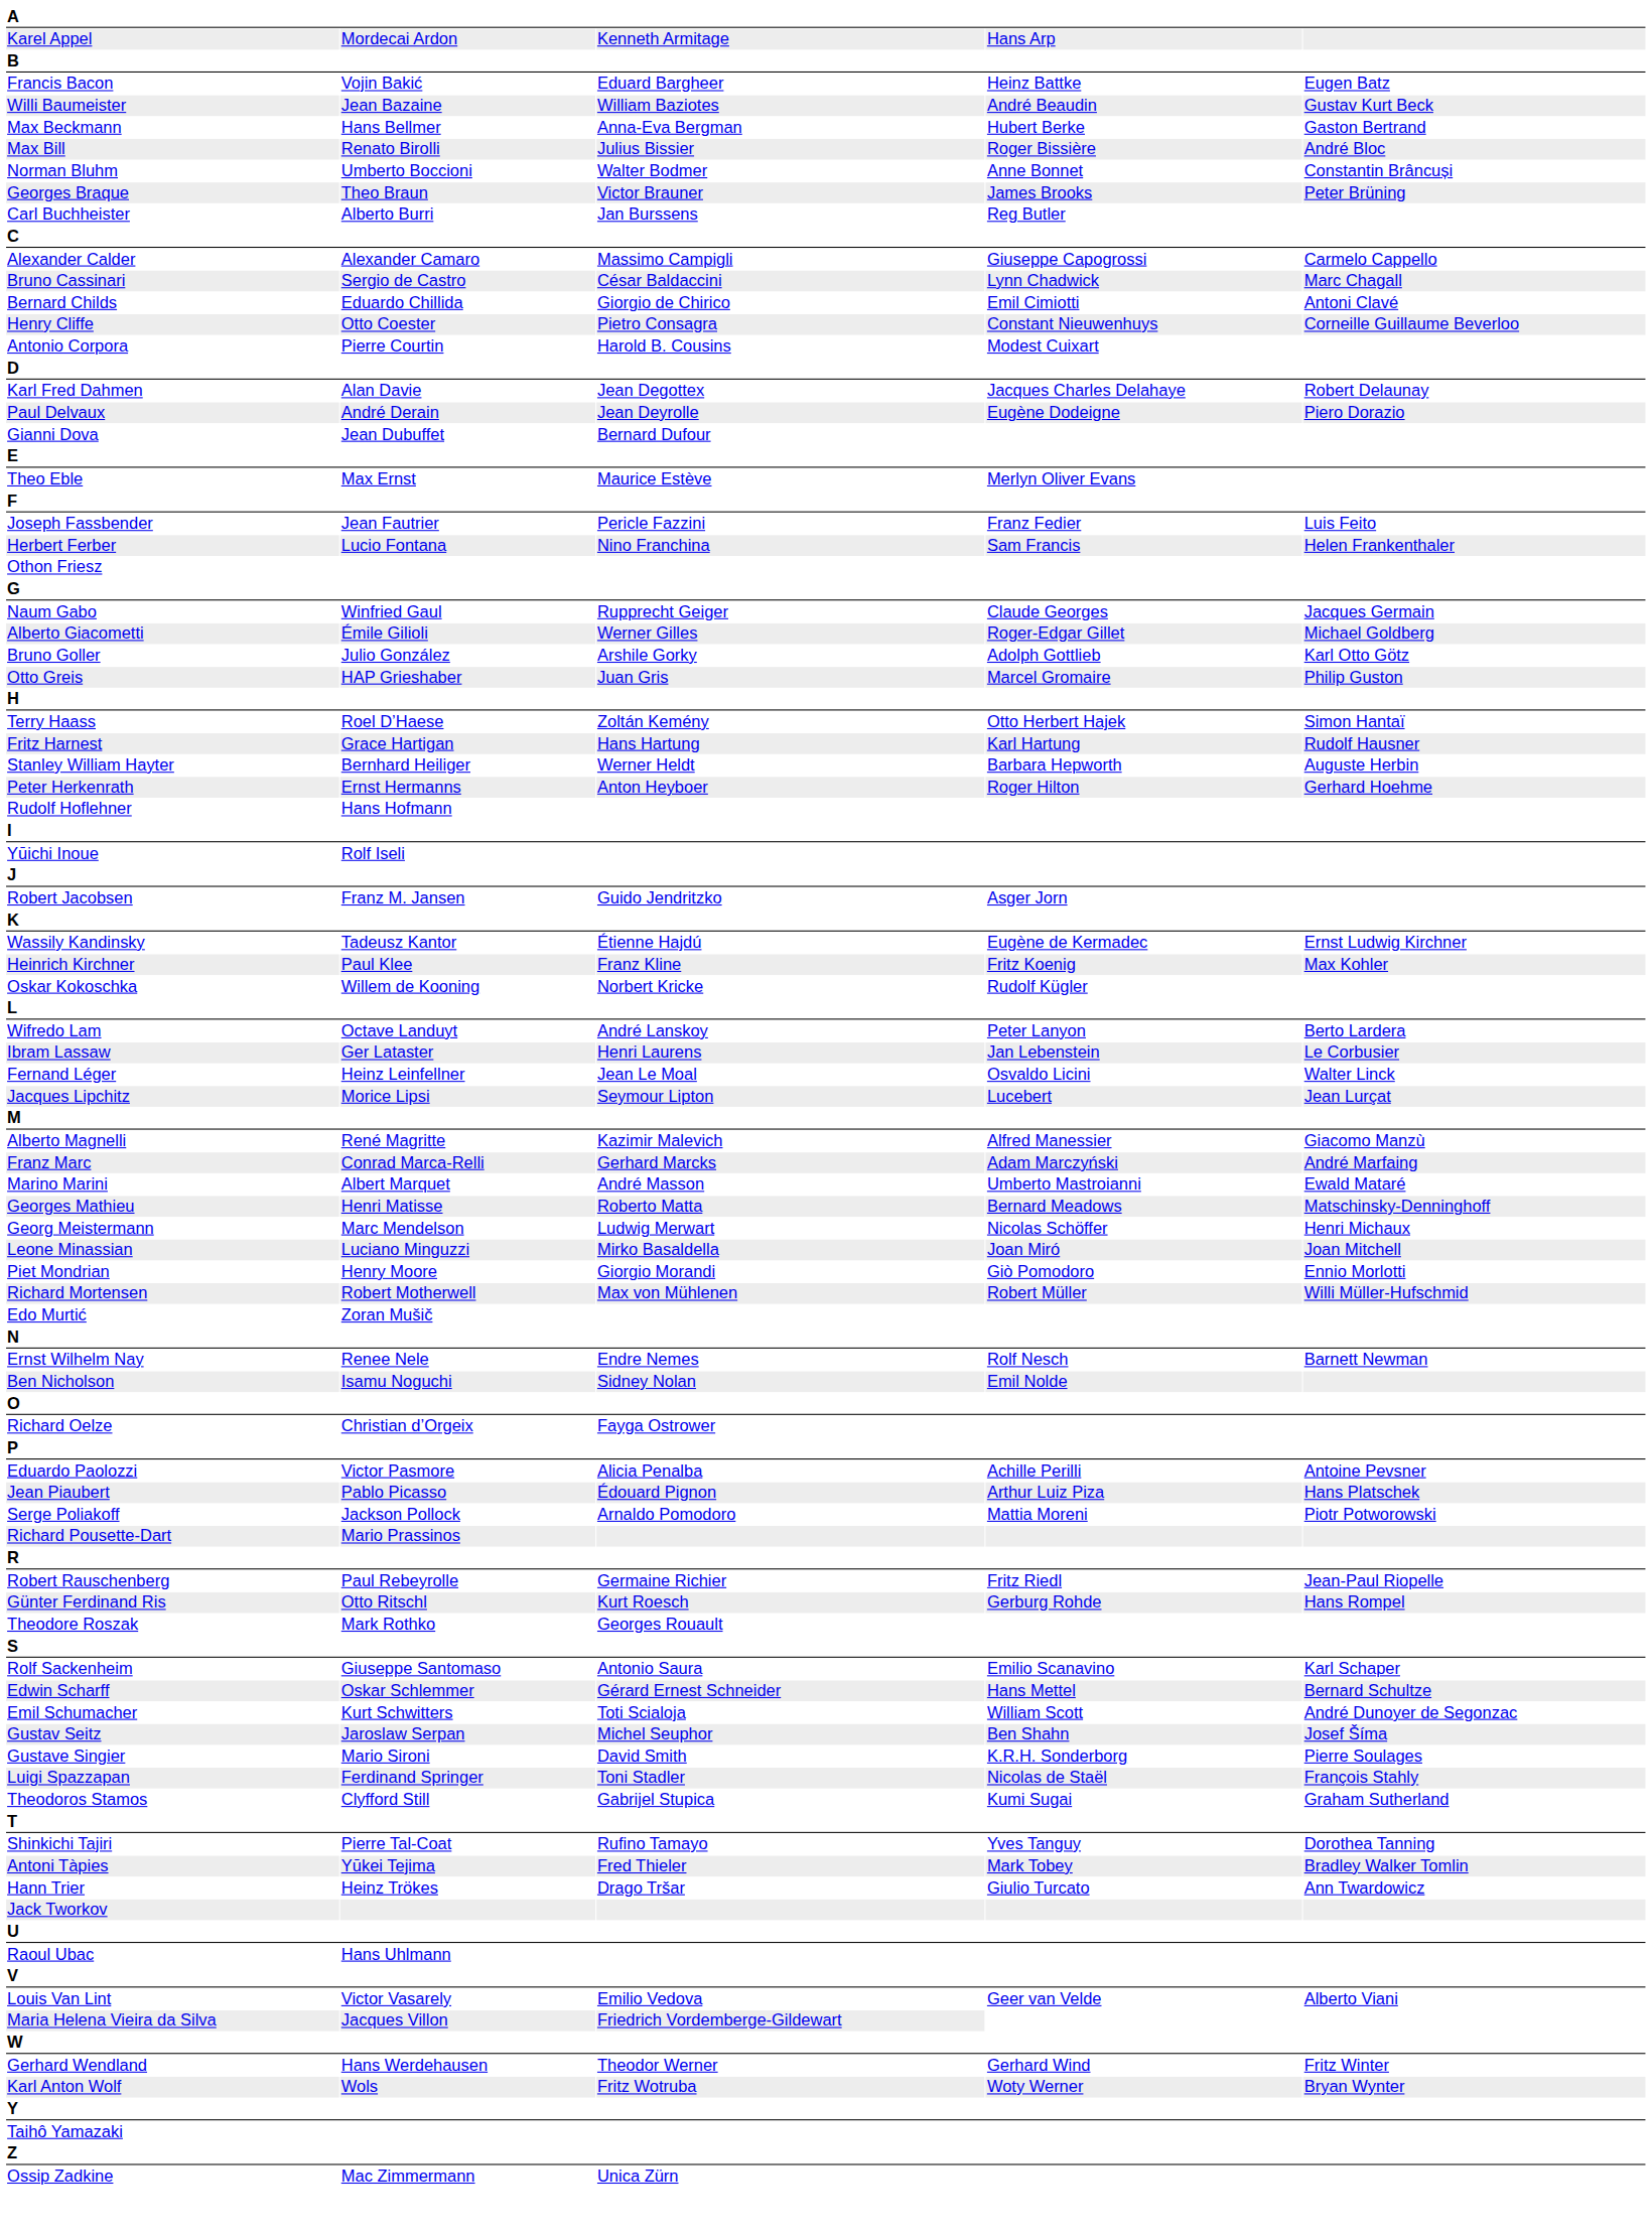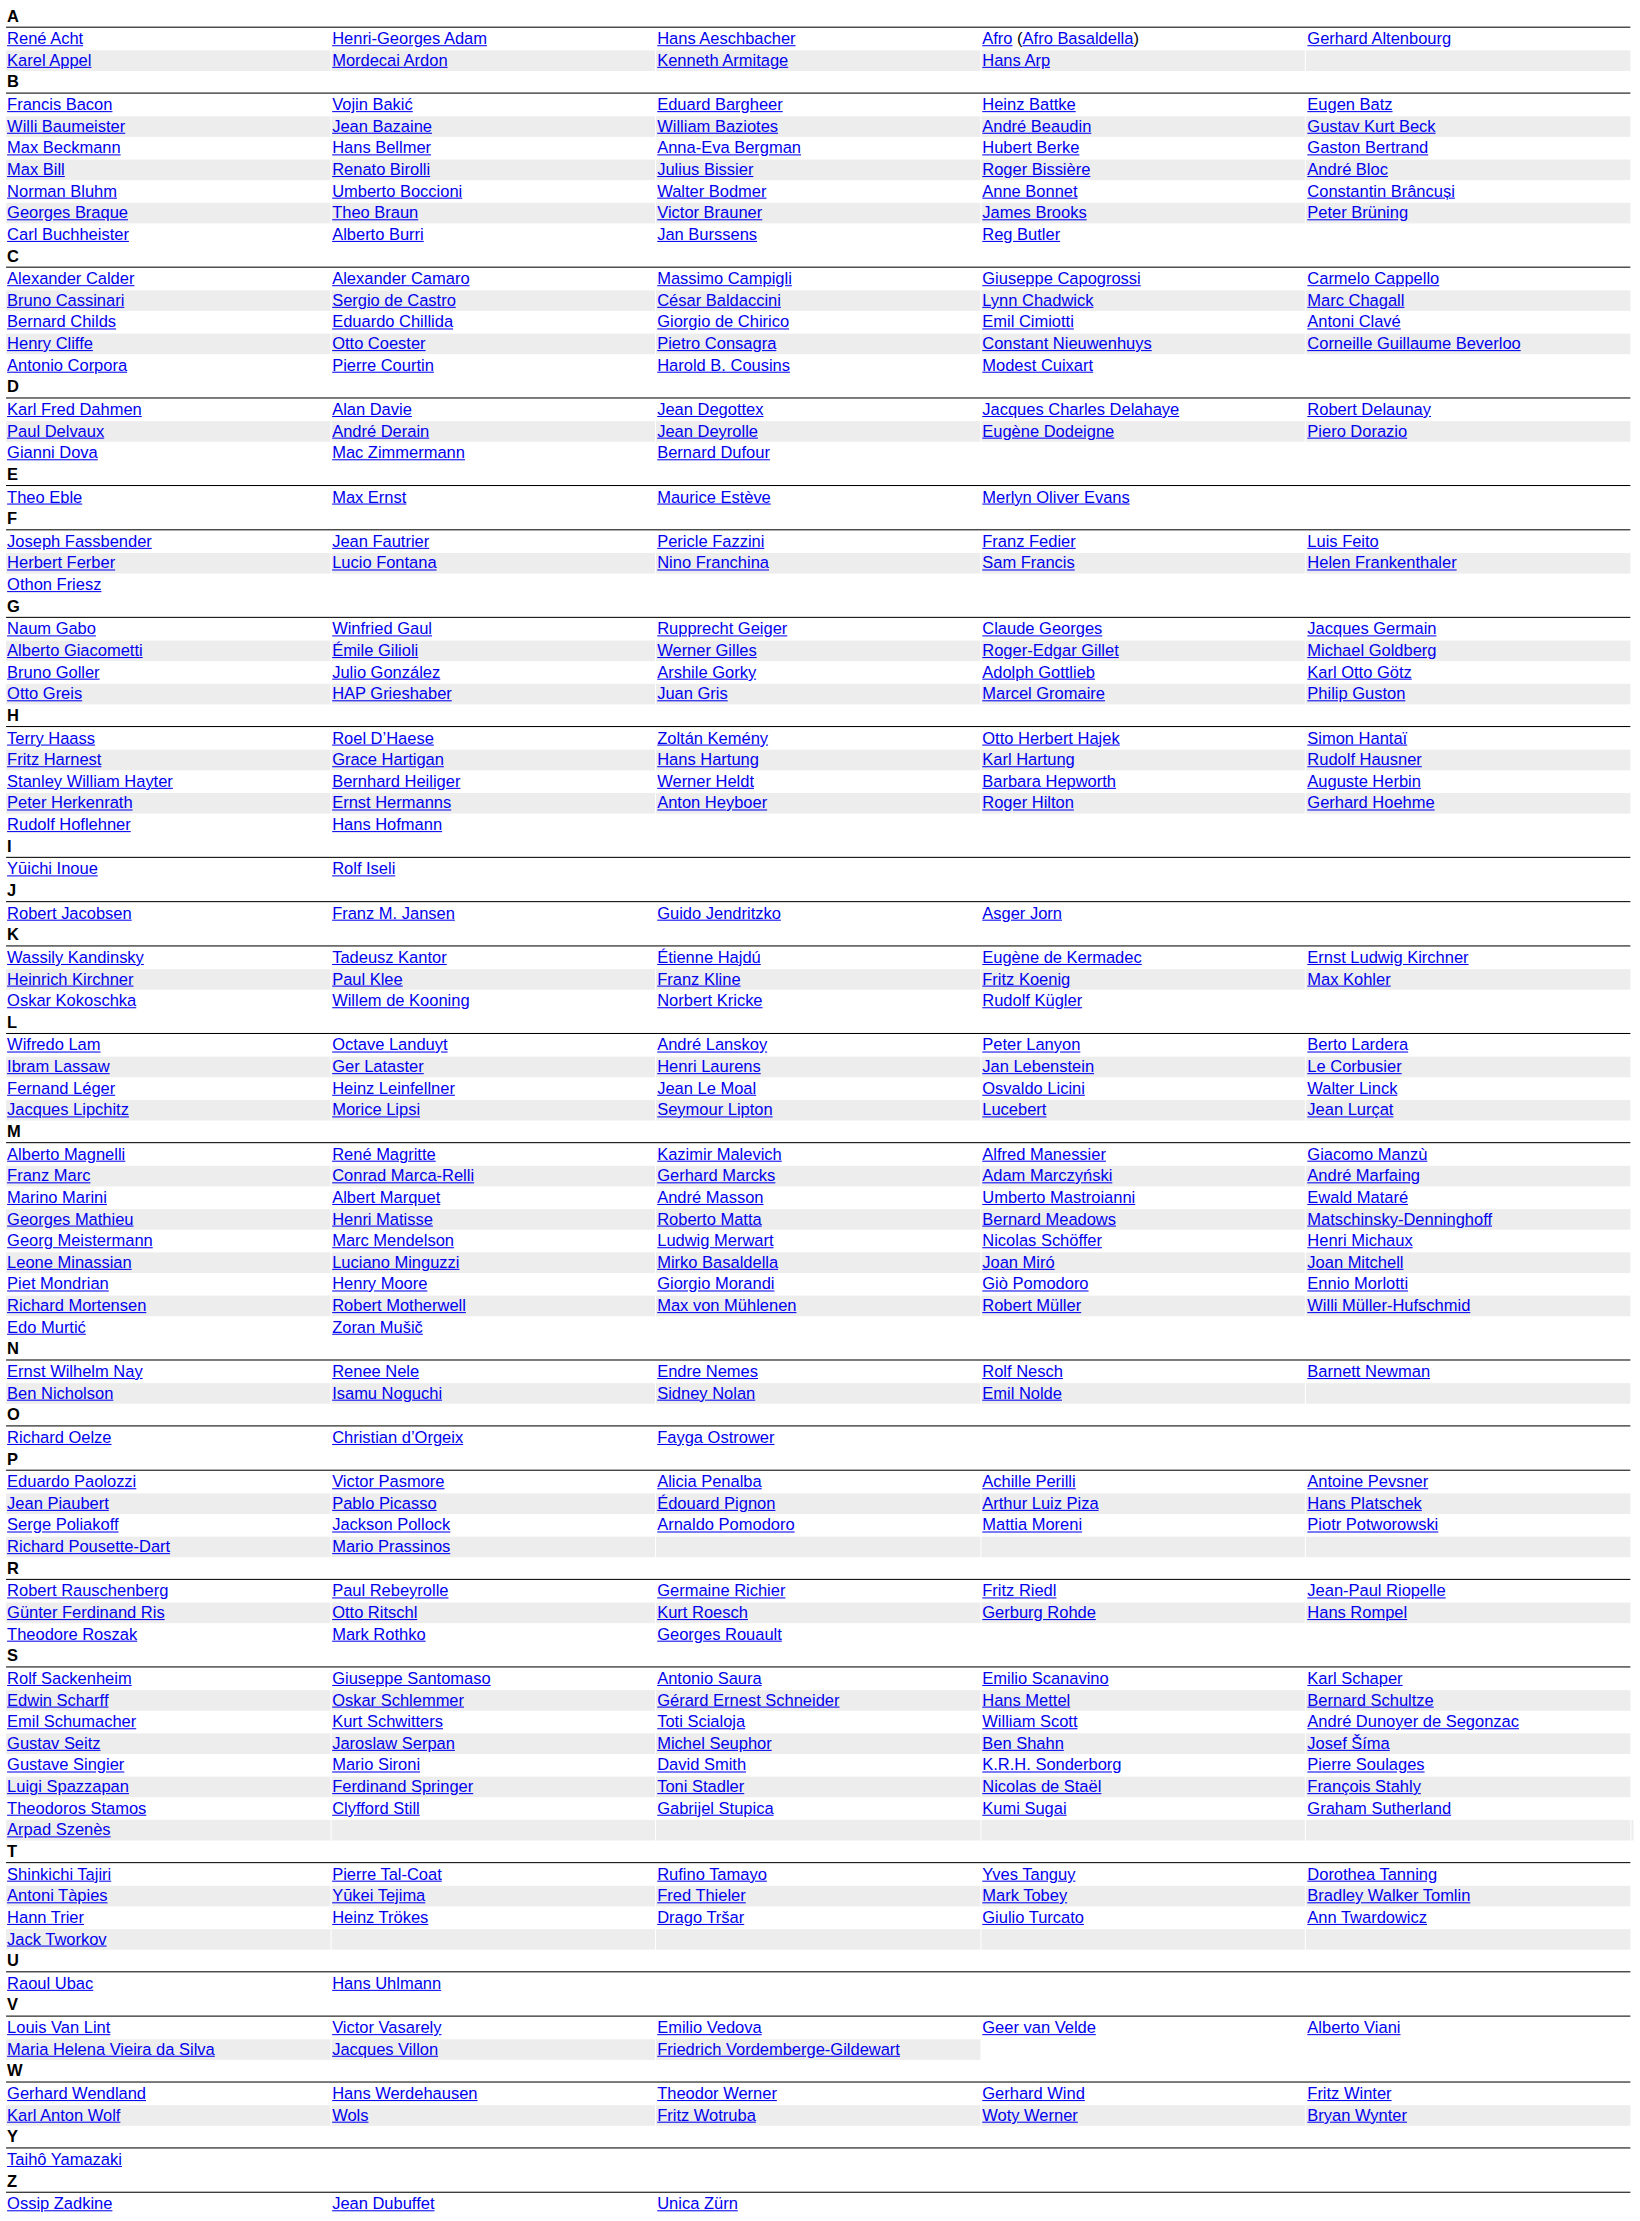+ row: René Acht | Henri-Georges Adam | Hans Aeschbacher | Afro (Afro Basaldella) | Gerhard Altenbourg
Gianni Dova | column 2: Jean Dubuffet -> Mac Zimmermann
+ row: Arpad Szenès
Ossip Zadkine | column 2: Mac Zimmermann -> Jean Dubuffet
